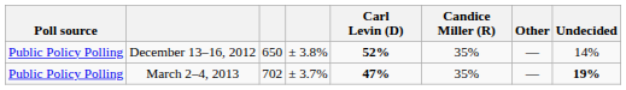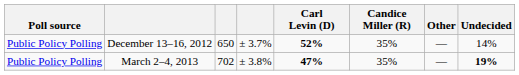December 13–16, 2012 | column 4: ± 3.8% -> ± 3.7%
March 2–4, 2013 | column 4: ± 3.7% -> ± 3.8%
